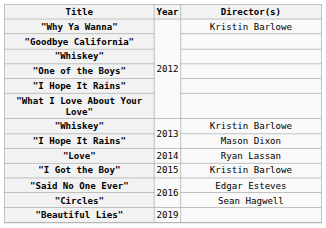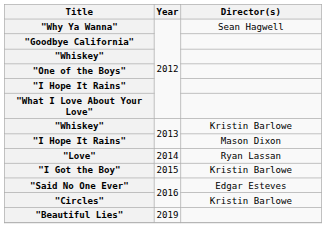"Why Ya Wanna" | Director(s): Kristin Barlowe -> Sean Hagwell
"Circles" | Director(s): Sean Hagwell -> Kristin Barlowe
